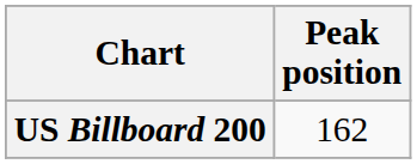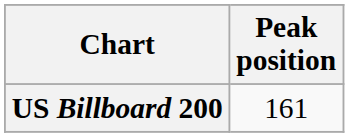US Billboard 200 | Peak position: 162 -> 161
